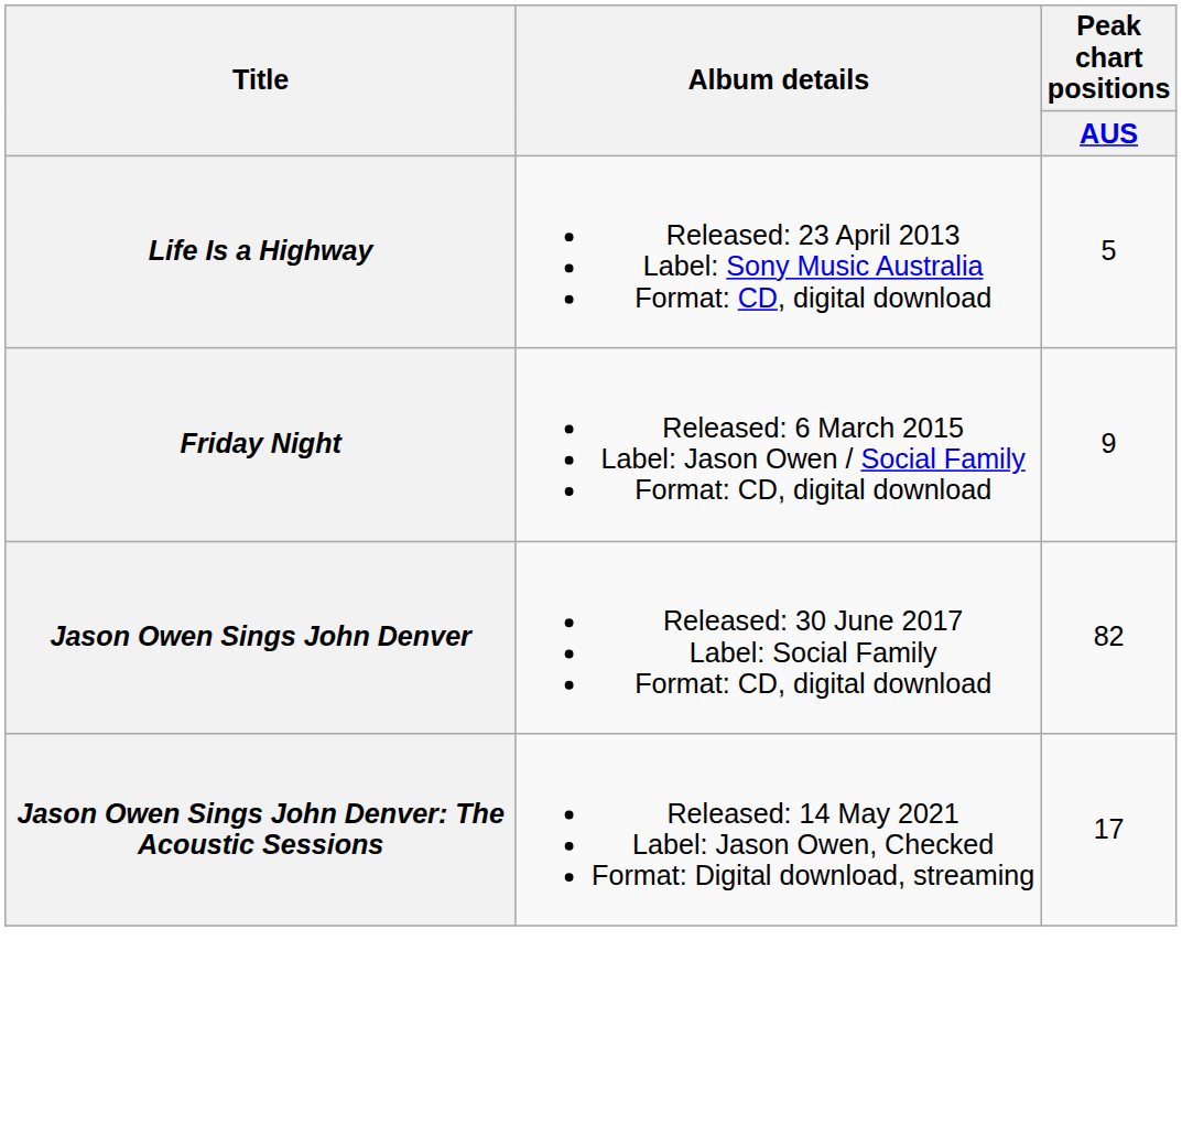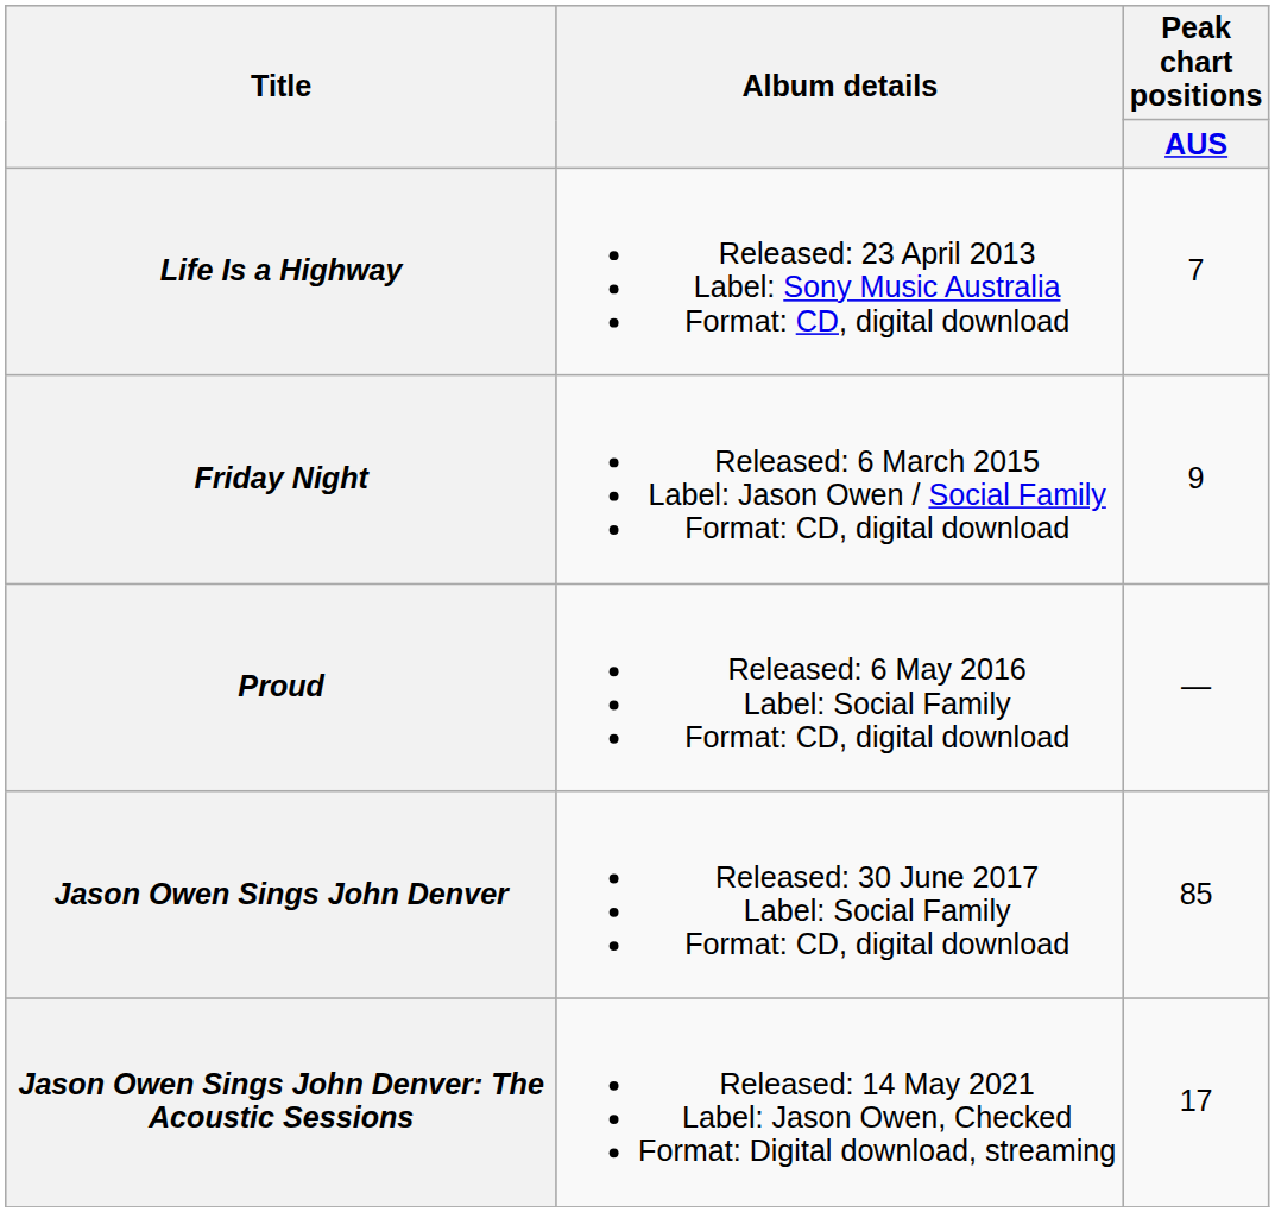Life Is a Highway | Peak chart positions / AUS: 5 -> 7
+ row: Proud | Released: 6 May 2016 Label: Social Family Format: CD, digital download | —
Jason Owen Sings John Denver | Peak chart positions / AUS: 82 -> 85
